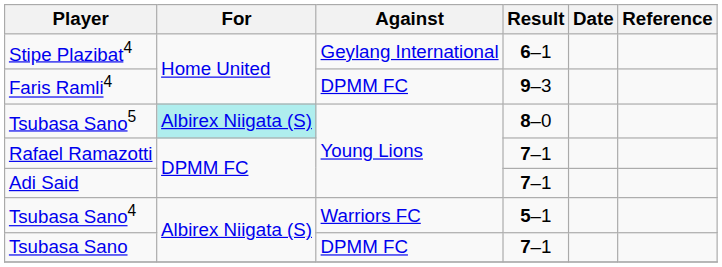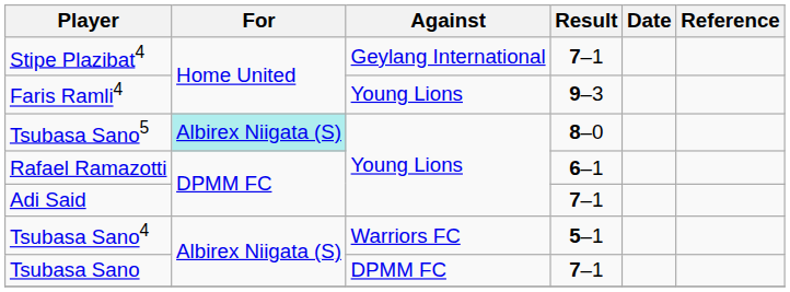Stipe Plazibat4 | Result: 6–1 -> 7–1
Faris Ramli4 | Against: DPMM FC -> Young Lions
Rafael Ramazotti | Result: 7–1 -> 6–1
